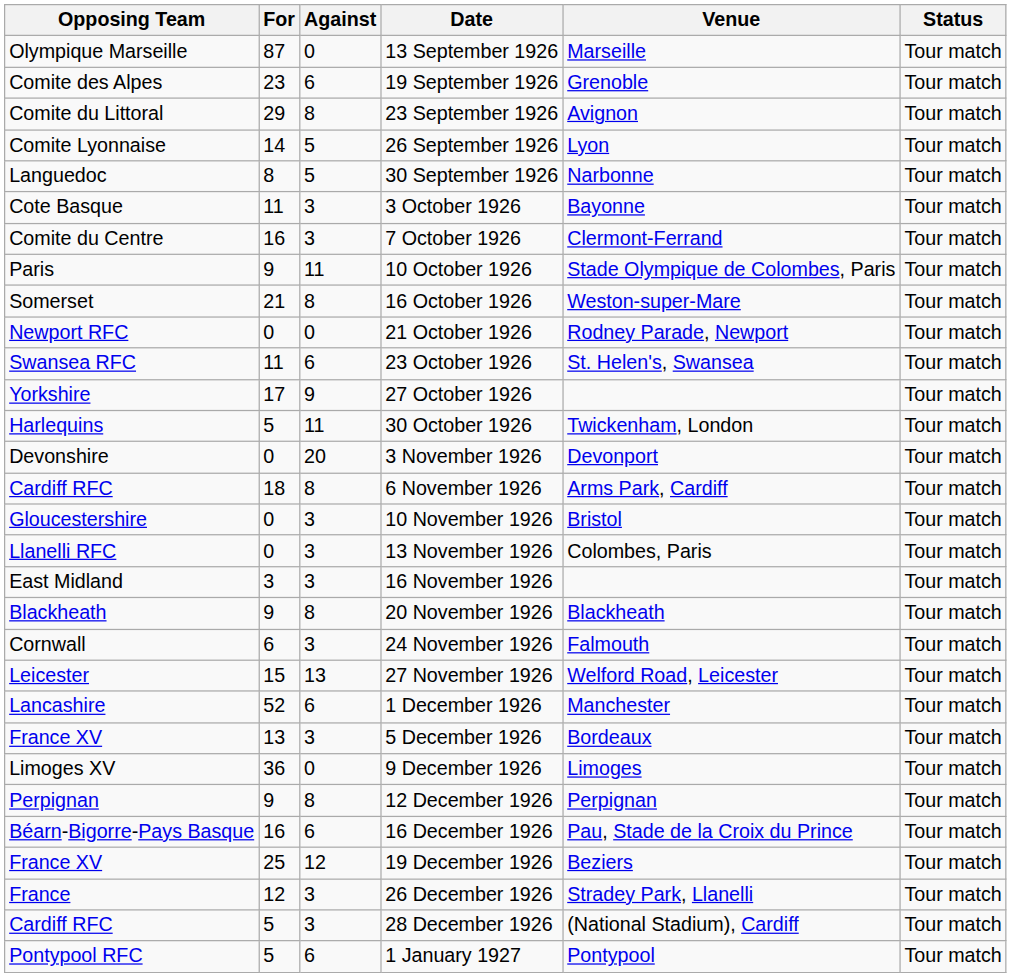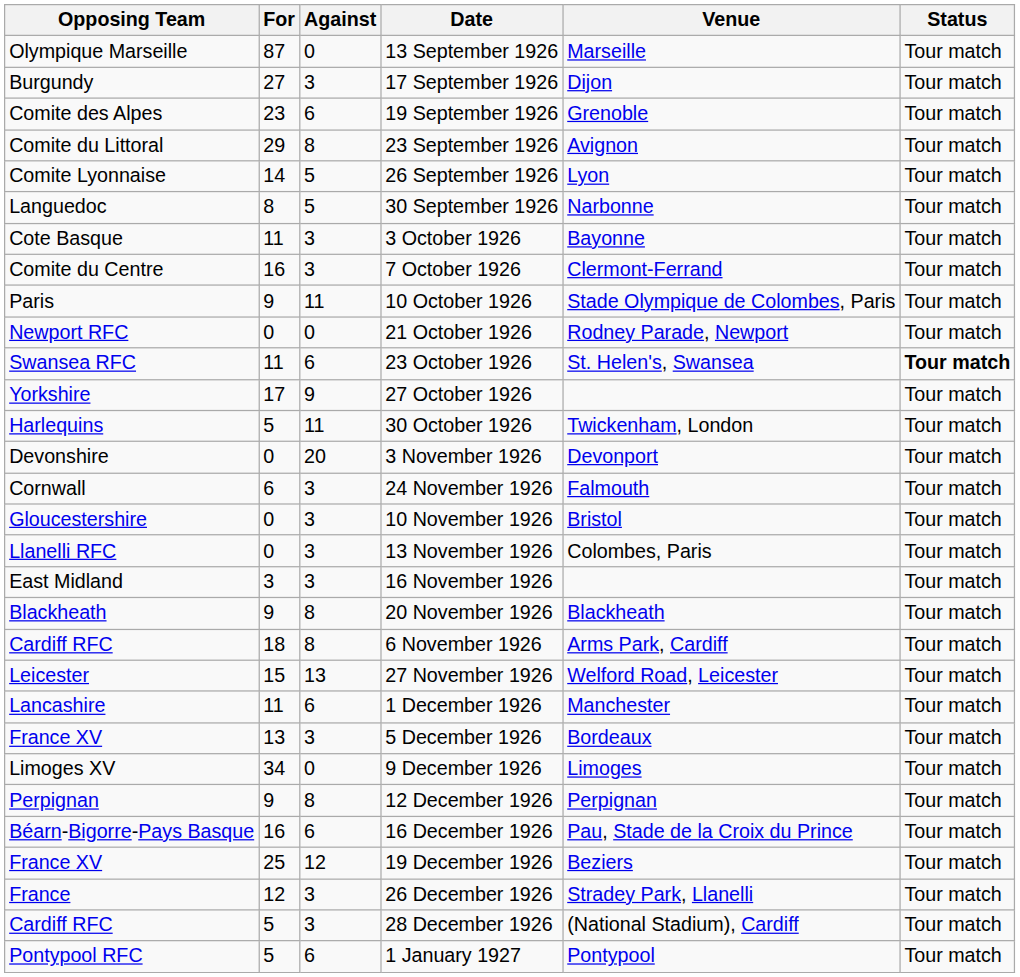+ row: Burgundy | 27 | 3 | 17 September 1926 | Dijon | Tour match
- row: Somerset | 21 | 8 | 16 October 1926 | Weston-super-Mare | Tour match
23 October 1926 | Status: normal -> bold
rows swapped: 6 November 1926 <-> 24 November 1926
1 December 1926 | For: 52 -> 11
9 December 1926 | For: 36 -> 34
